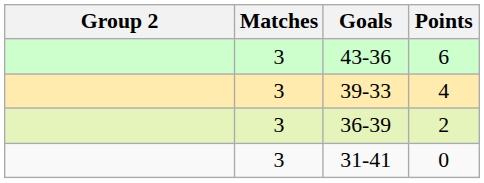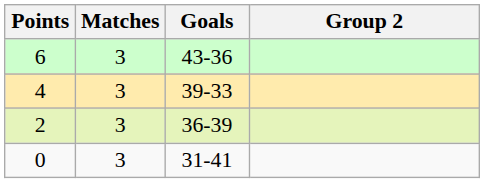columns swapped: Group 2 <-> Points
